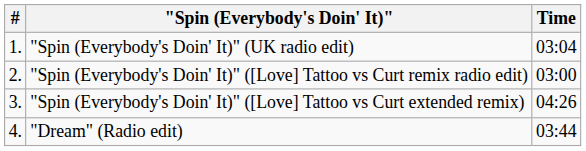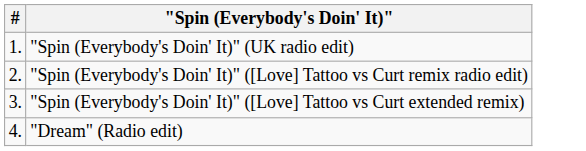- column: Time | 03:04 | 03:00 | 04:26 | 03:44
